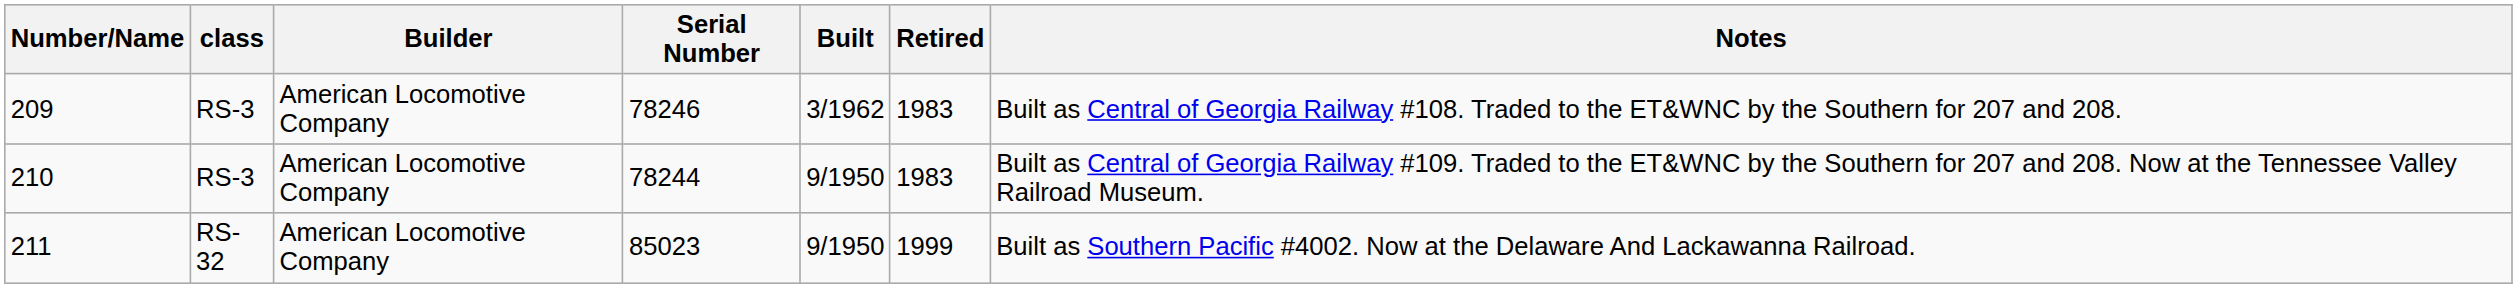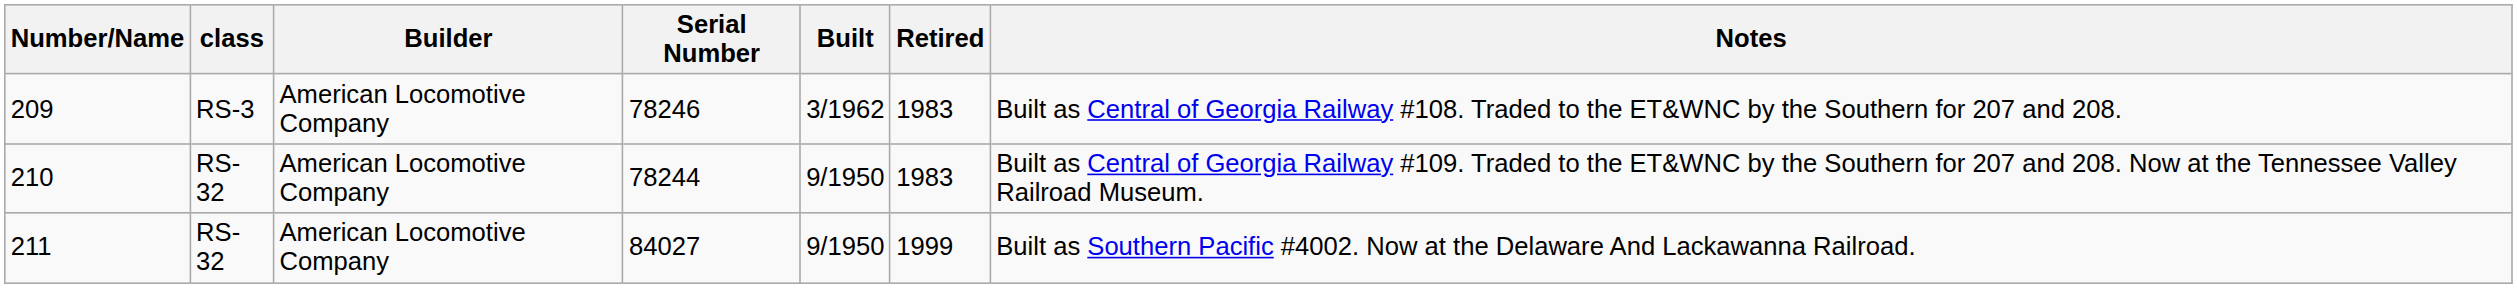210 | class: RS-3 -> RS-32
211 | Serial Number: 85023 -> 84027
